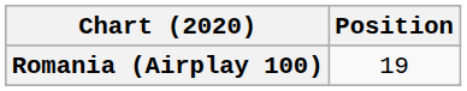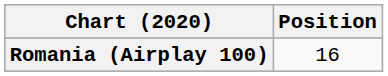Romania (Airplay 100) | Position: 19 -> 16
